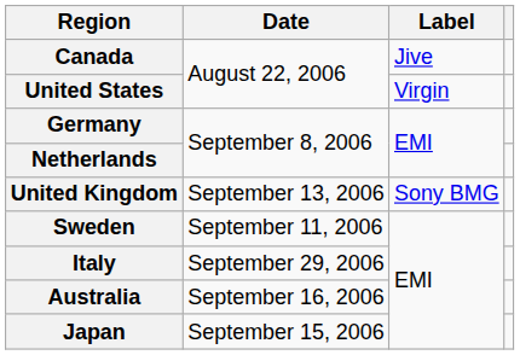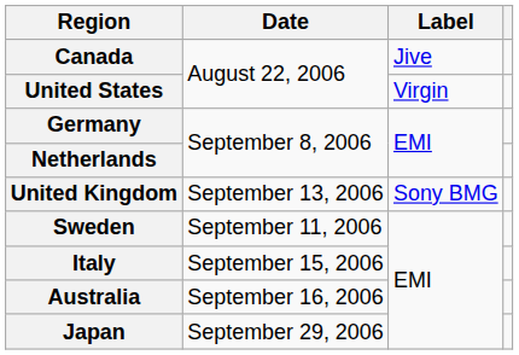Italy | Date: September 29, 2006 -> September 15, 2006
Japan | Date: September 15, 2006 -> September 29, 2006
